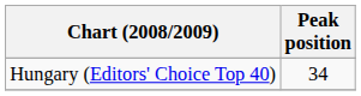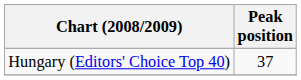Hungary (Editors' Choice Top 40) | Peak position: 34 -> 37
